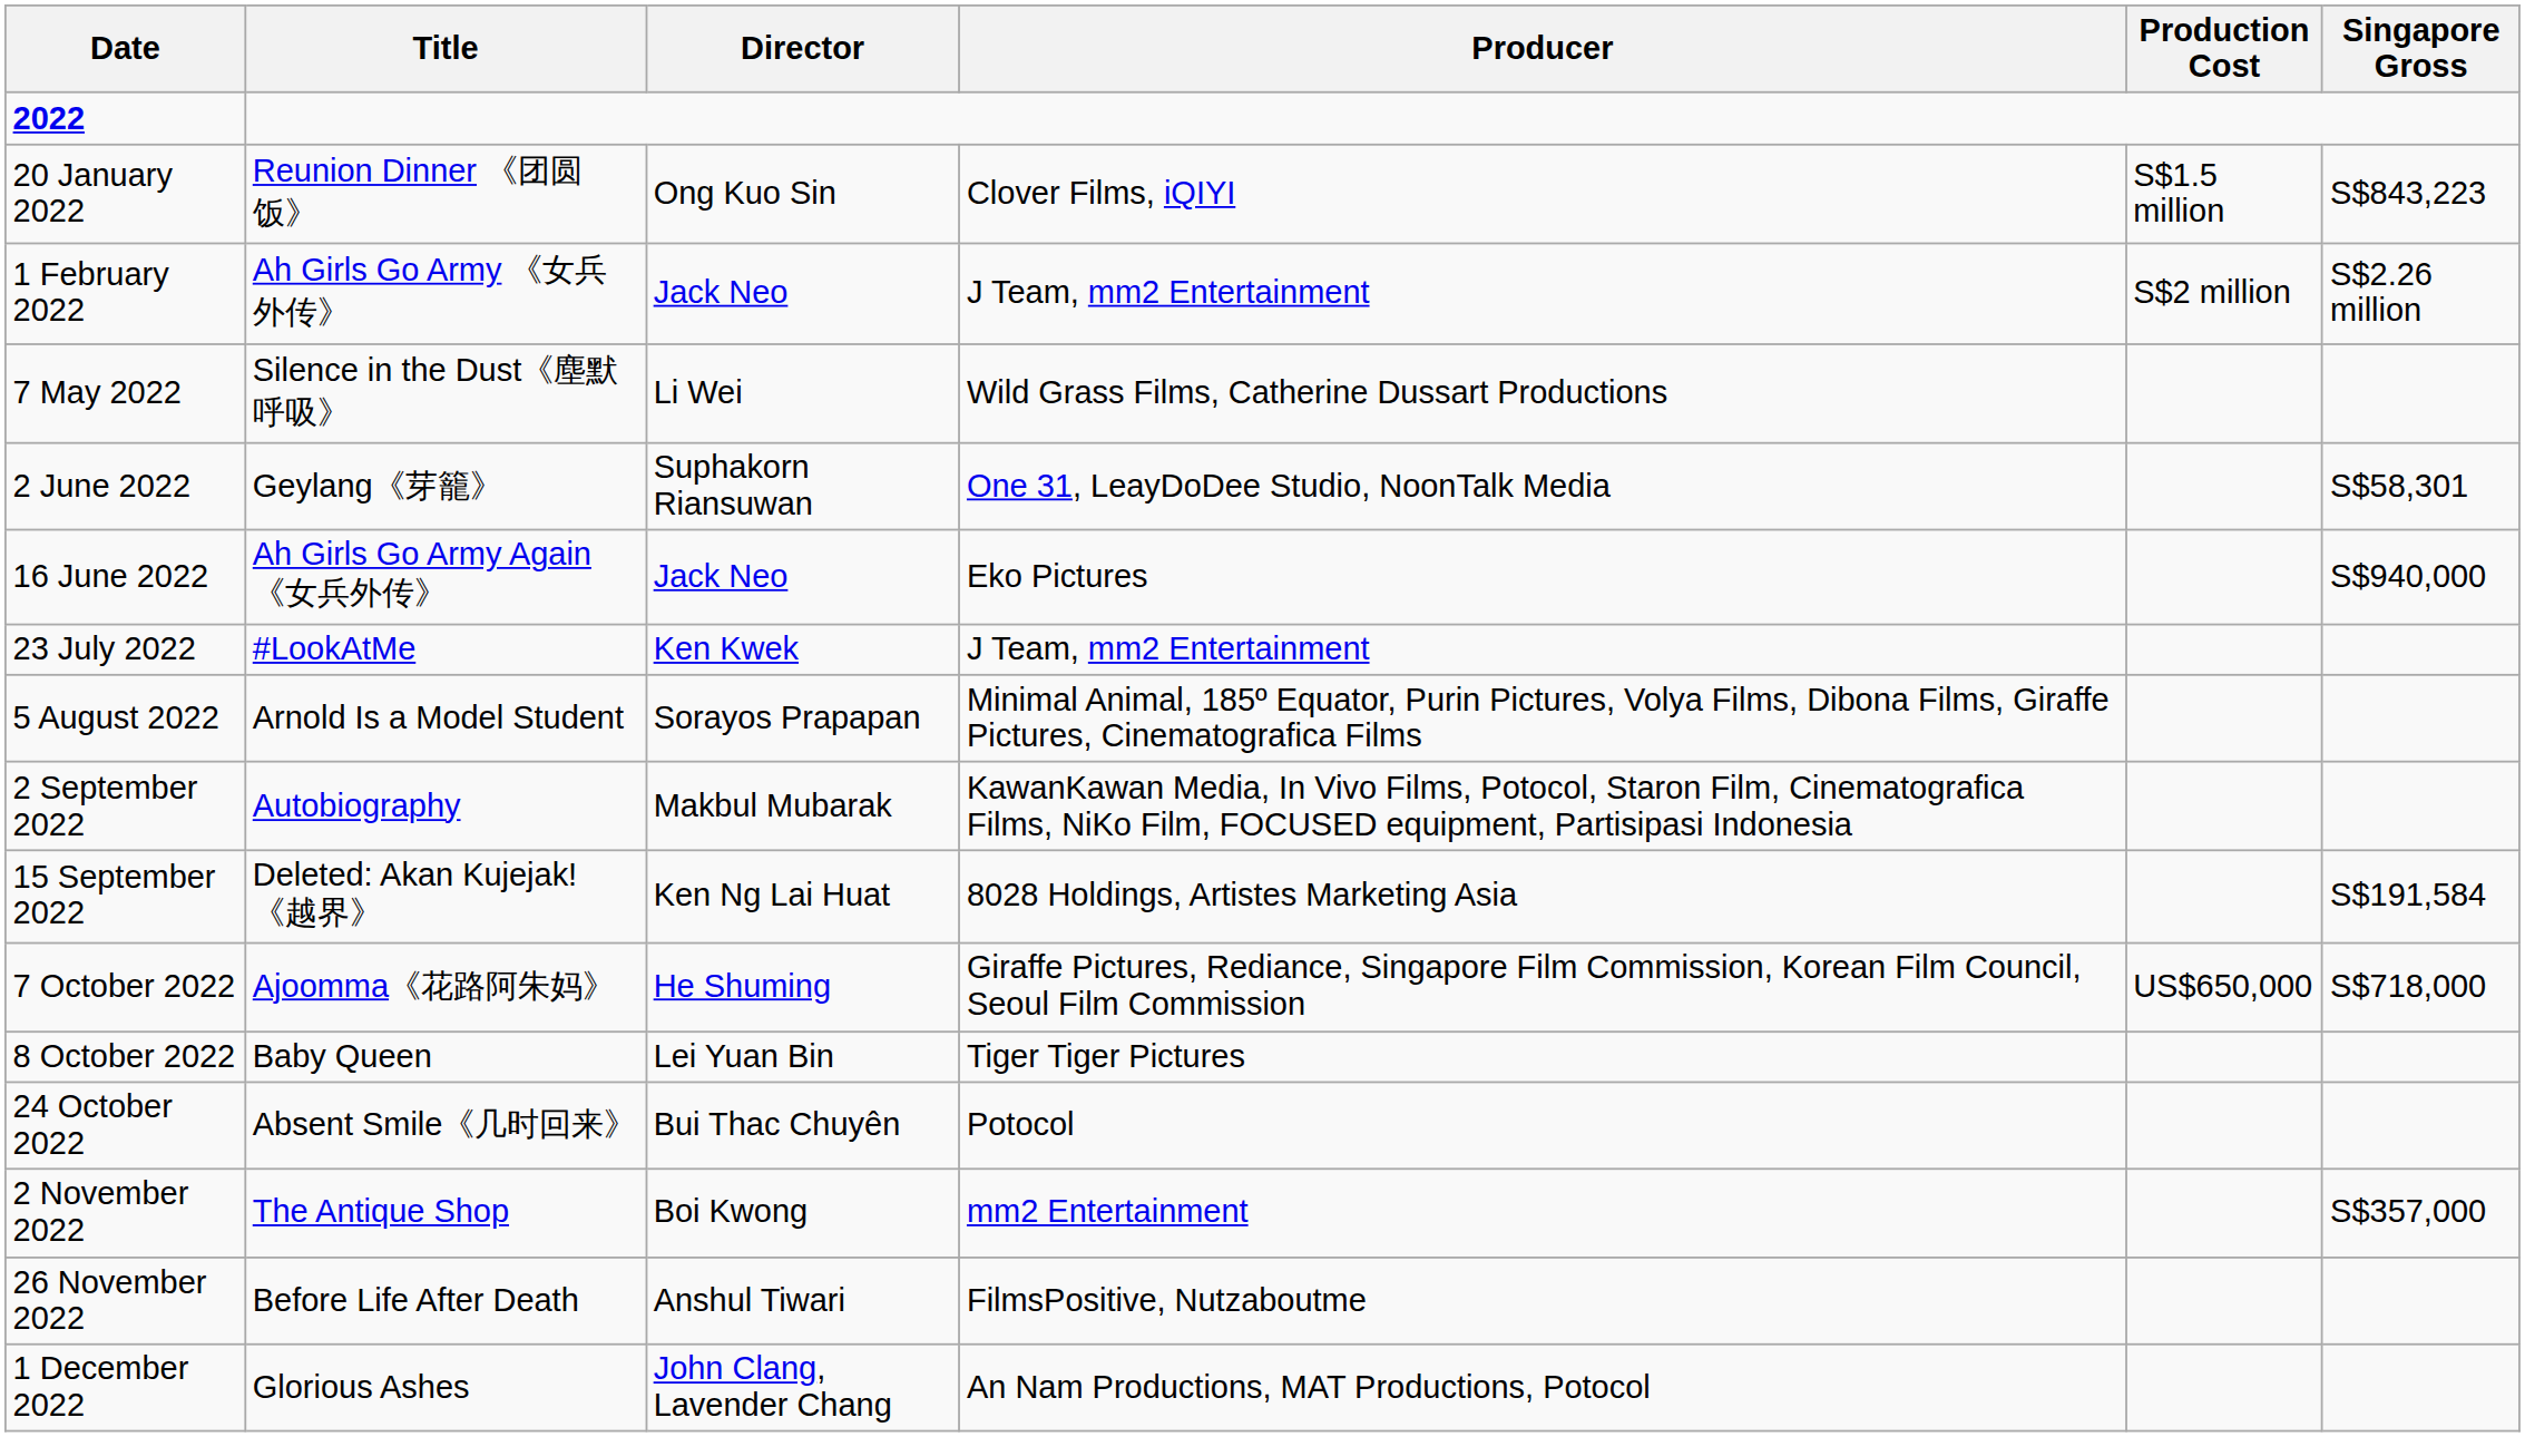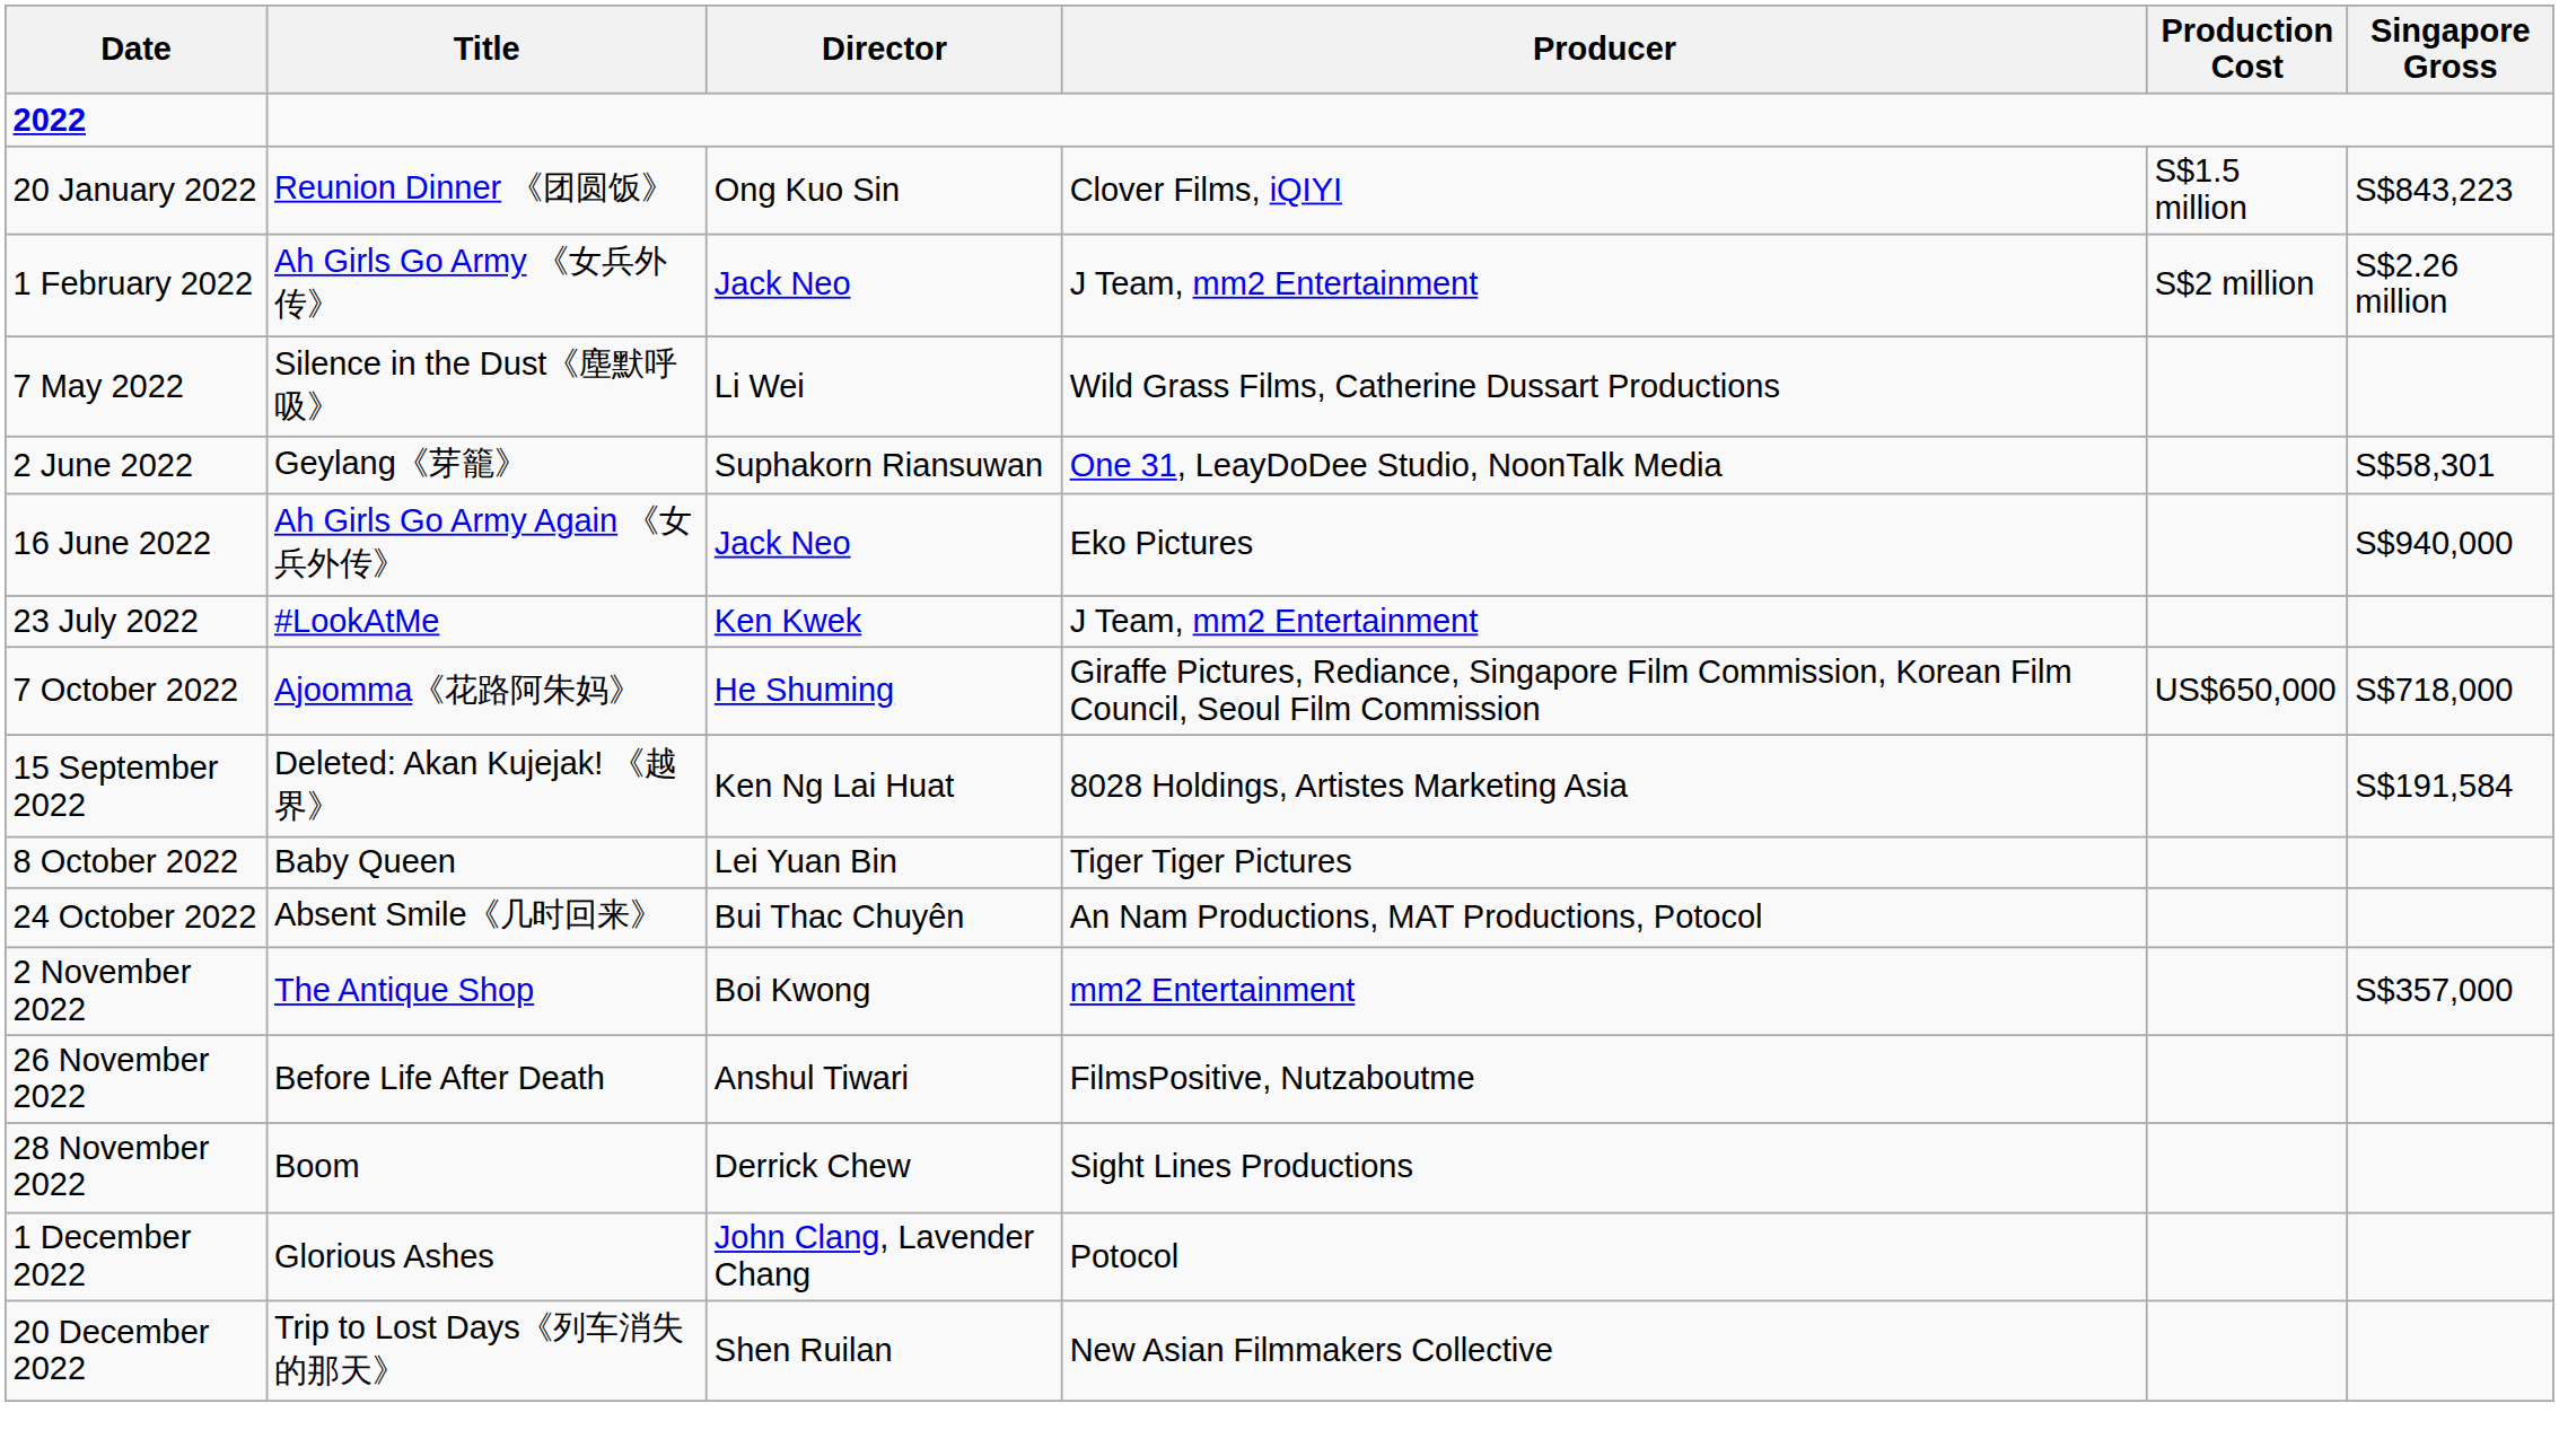- row: 5 August 2022 | Arnold Is a Model Student | Sorayos Prapapan | Minimal Animal, 185º Equator, Purin Pictures, Volya Films, Dibona Films, Giraffe Pictures, Cinematografica Films
- row: 2 September 2022 | Autobiography | Makbul Mubarak | KawanKawan Media, In Vivo Films, Potocol, Staron Film, Cinematografica Films, NiKo Film, FOCUSED equipment, Partisipasi Indonesia
rows swapped: 15 September 2022 <-> 7 October 2022
24 October 2022 | Producer: Potocol -> An Nam Productions, MAT Productions, Potocol
+ row: 28 November 2022 | Boom | Derrick Chew | Sight Lines Productions
1 December 2022 | Producer: An Nam Productions, MAT Productions, Potocol -> Potocol
+ row: 20 December 2022 | Trip to Lost Days《列车消失的那天》 | Shen Ruilan | New Asian Filmmakers Collective
